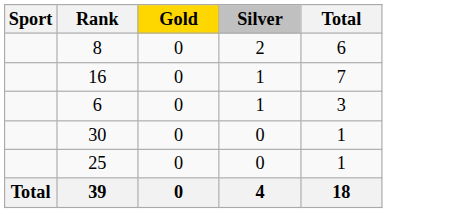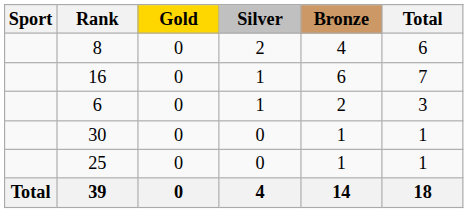+ column: Bronze | 4 | 6 | 2 | 1 | 1 | 14
